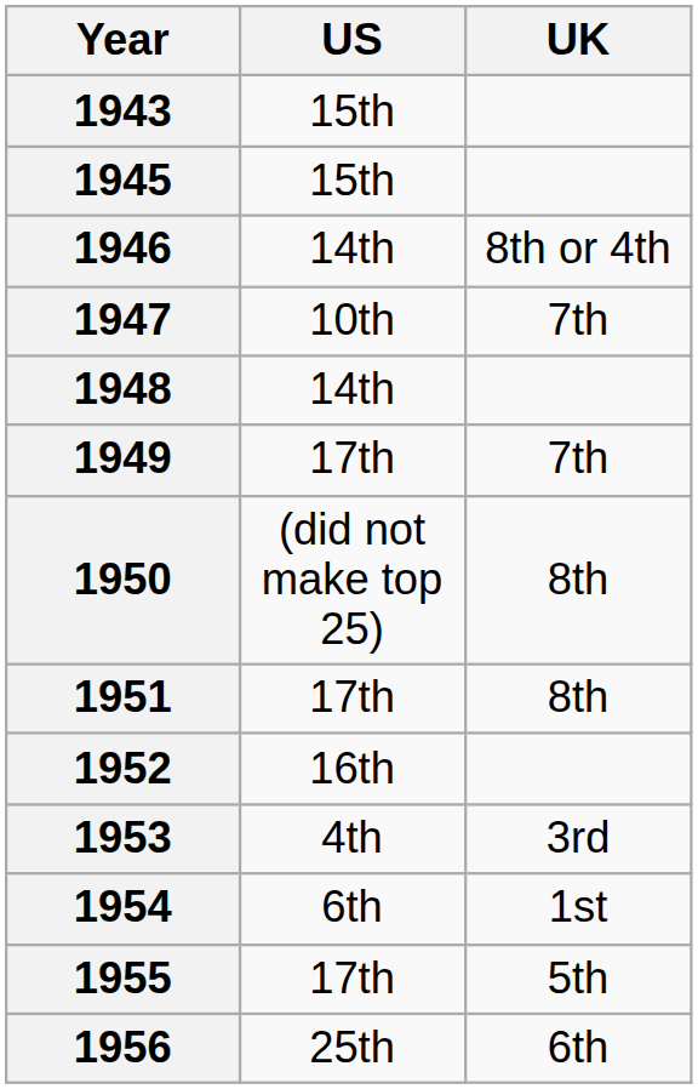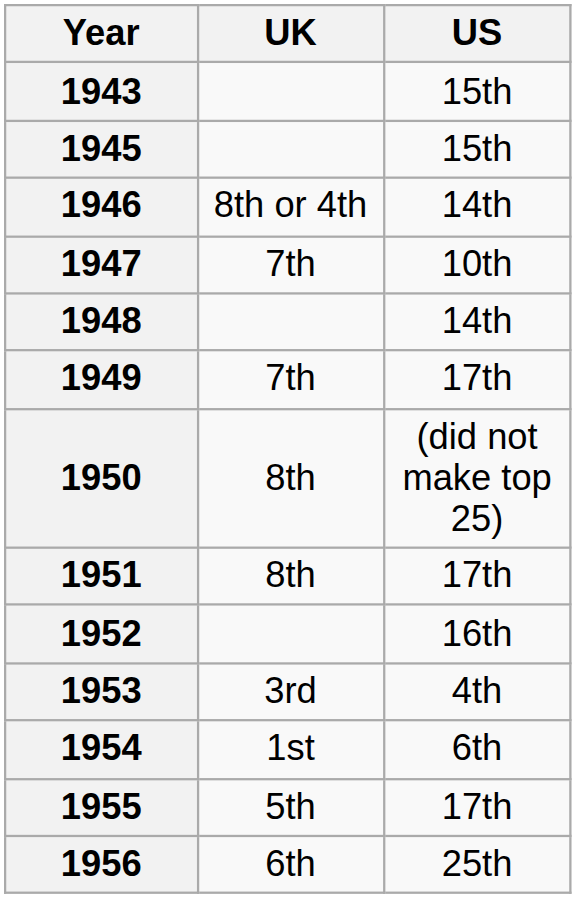columns swapped: US <-> UK
